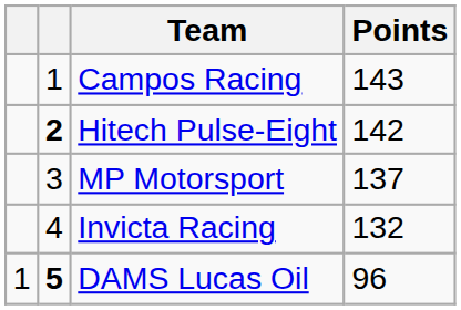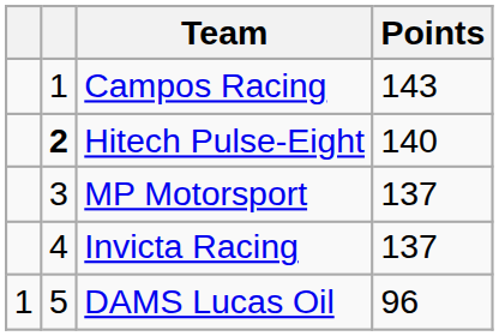Hitech Pulse-Eight | Points: 142 -> 140
Invicta Racing | Points: 132 -> 137
DAMS Lucas Oil | column 2: bold -> normal
